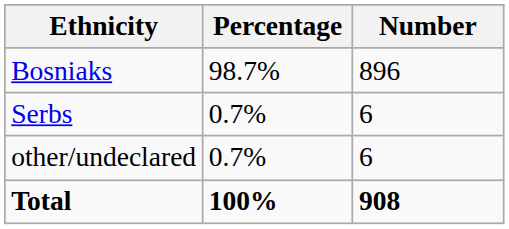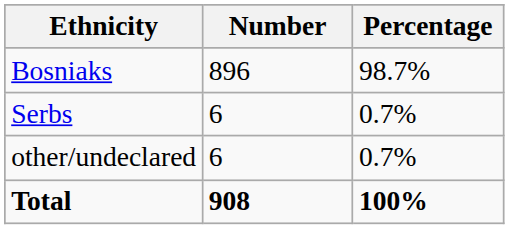columns swapped: Number <-> Percentage
